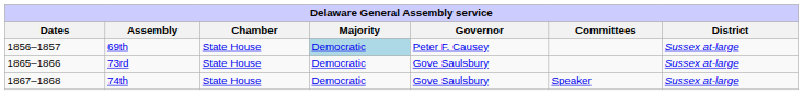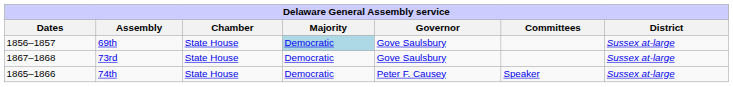69th | Governor: Peter F. Causey -> Gove Saulsbury
73rd | Dates: 1865–1866 -> 1867–1868
74th | Dates: 1867–1868 -> 1865–1866
74th | Governor: Gove Saulsbury -> Peter F. Causey
